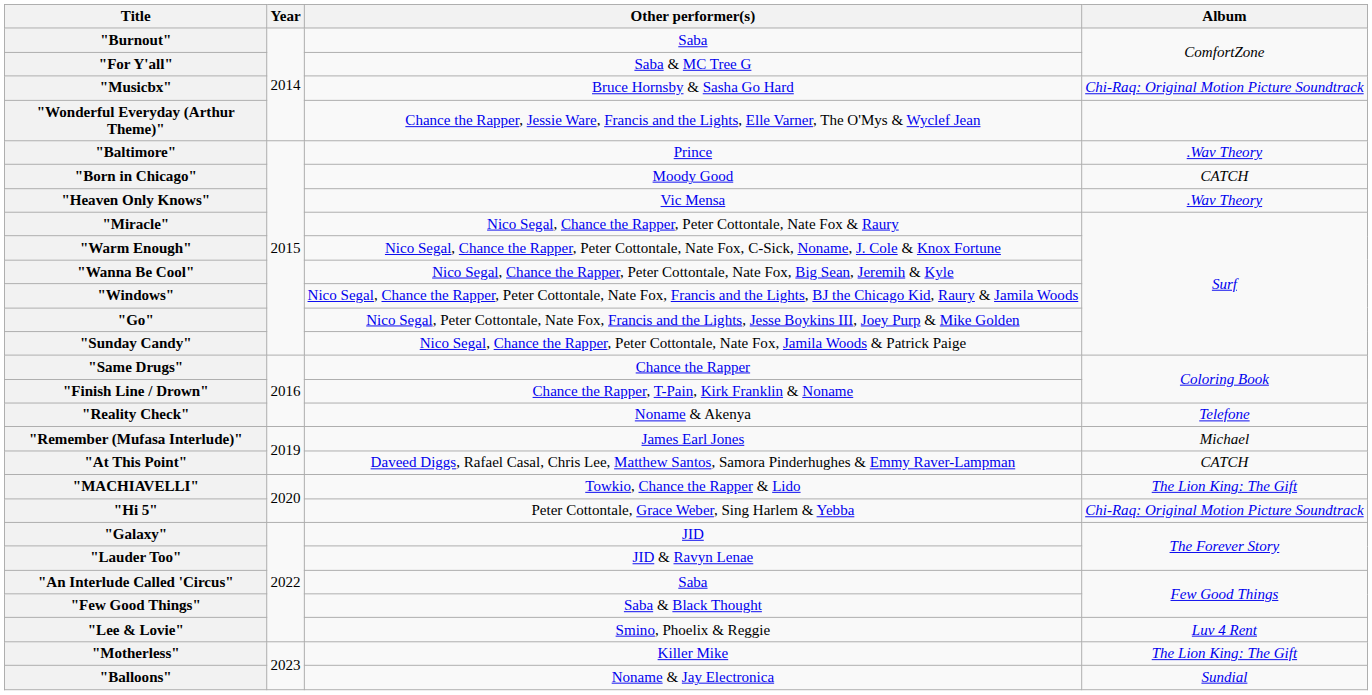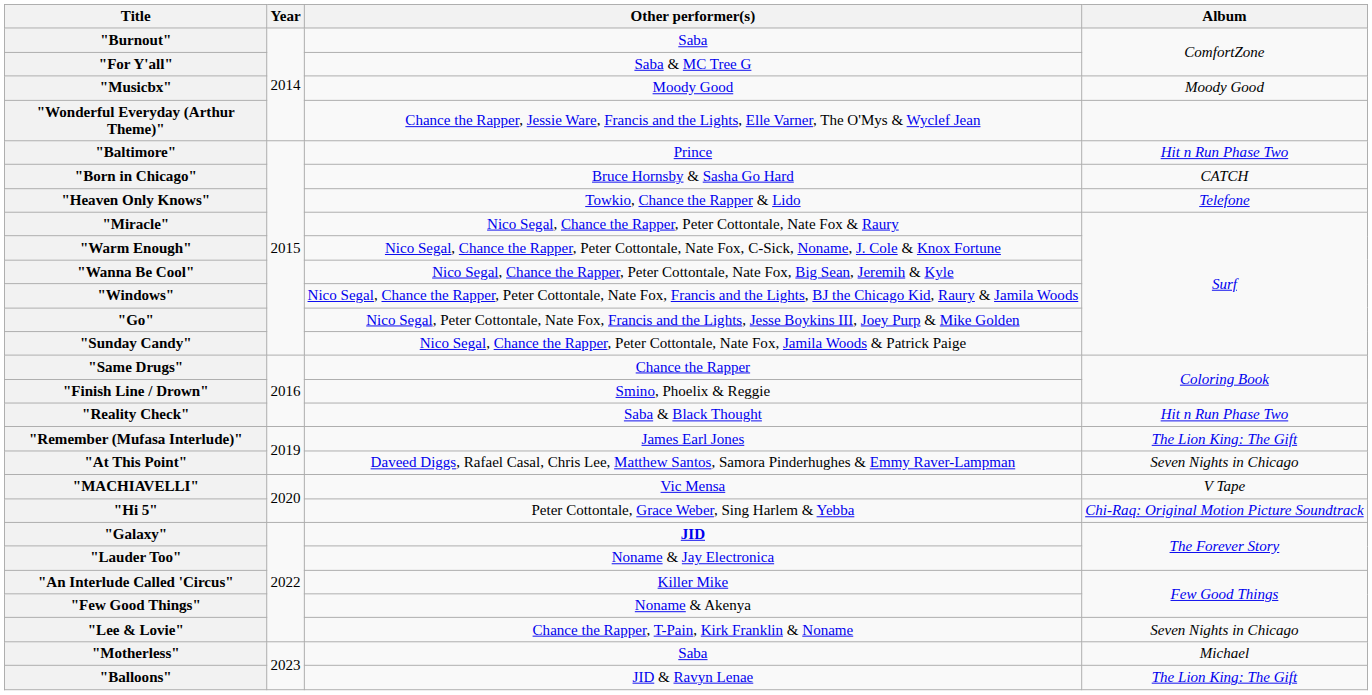"Musicbx" | Other performer(s): Bruce Hornsby & Sasha Go Hard -> Moody Good
"Musicbx" | Album: Chi-Raq: Original Motion Picture Soundtrack -> Moody Good
"Baltimore" | Album: .Wav Theory -> Hit n Run Phase Two
"Born in Chicago" | Other performer(s): Moody Good -> Bruce Hornsby & Sasha Go Hard
"Heaven Only Knows" | Other performer(s): Vic Mensa -> Towkio, Chance the Rapper & Lido
"Heaven Only Knows" | Album: .Wav Theory -> Telefone
"Finish Line / Drown" | Other performer(s): Chance the Rapper, T-Pain, Kirk Franklin & Noname -> Smino, Phoelix & Reggie
"Reality Check" | Other performer(s): Noname & Akenya -> Saba & Black Thought
"Reality Check" | Album: Telefone -> Hit n Run Phase Two
"Remember (Mufasa Interlude)" | Album: Michael -> The Lion King: The Gift
"At This Point" | Album: CATCH -> Seven Nights in Chicago
"MACHIAVELLI" | Other performer(s): Towkio, Chance the Rapper & Lido -> Vic Mensa
"MACHIAVELLI" | Album: The Lion King: The Gift -> V Tape
"Galaxy" | Other performer(s): normal -> bold
"Lauder Too" | Other performer(s): JID & Ravyn Lenae -> Noname & Jay Electronica
"An Interlude Called 'Circus" | Other performer(s): Saba -> Killer Mike
"Few Good Things" | Other performer(s): Saba & Black Thought -> Noname & Akenya
"Lee & Lovie" | Other performer(s): Smino, Phoelix & Reggie -> Chance the Rapper, T-Pain, Kirk Franklin & Noname
"Lee & Lovie" | Album: Luv 4 Rent -> Seven Nights in Chicago
"Motherless" | Other performer(s): Killer Mike -> Saba
"Motherless" | Album: The Lion King: The Gift -> Michael
"Balloons" | Other performer(s): Noname & Jay Electronica -> JID & Ravyn Lenae
"Balloons" | Album: Sundial -> The Lion King: The Gift
